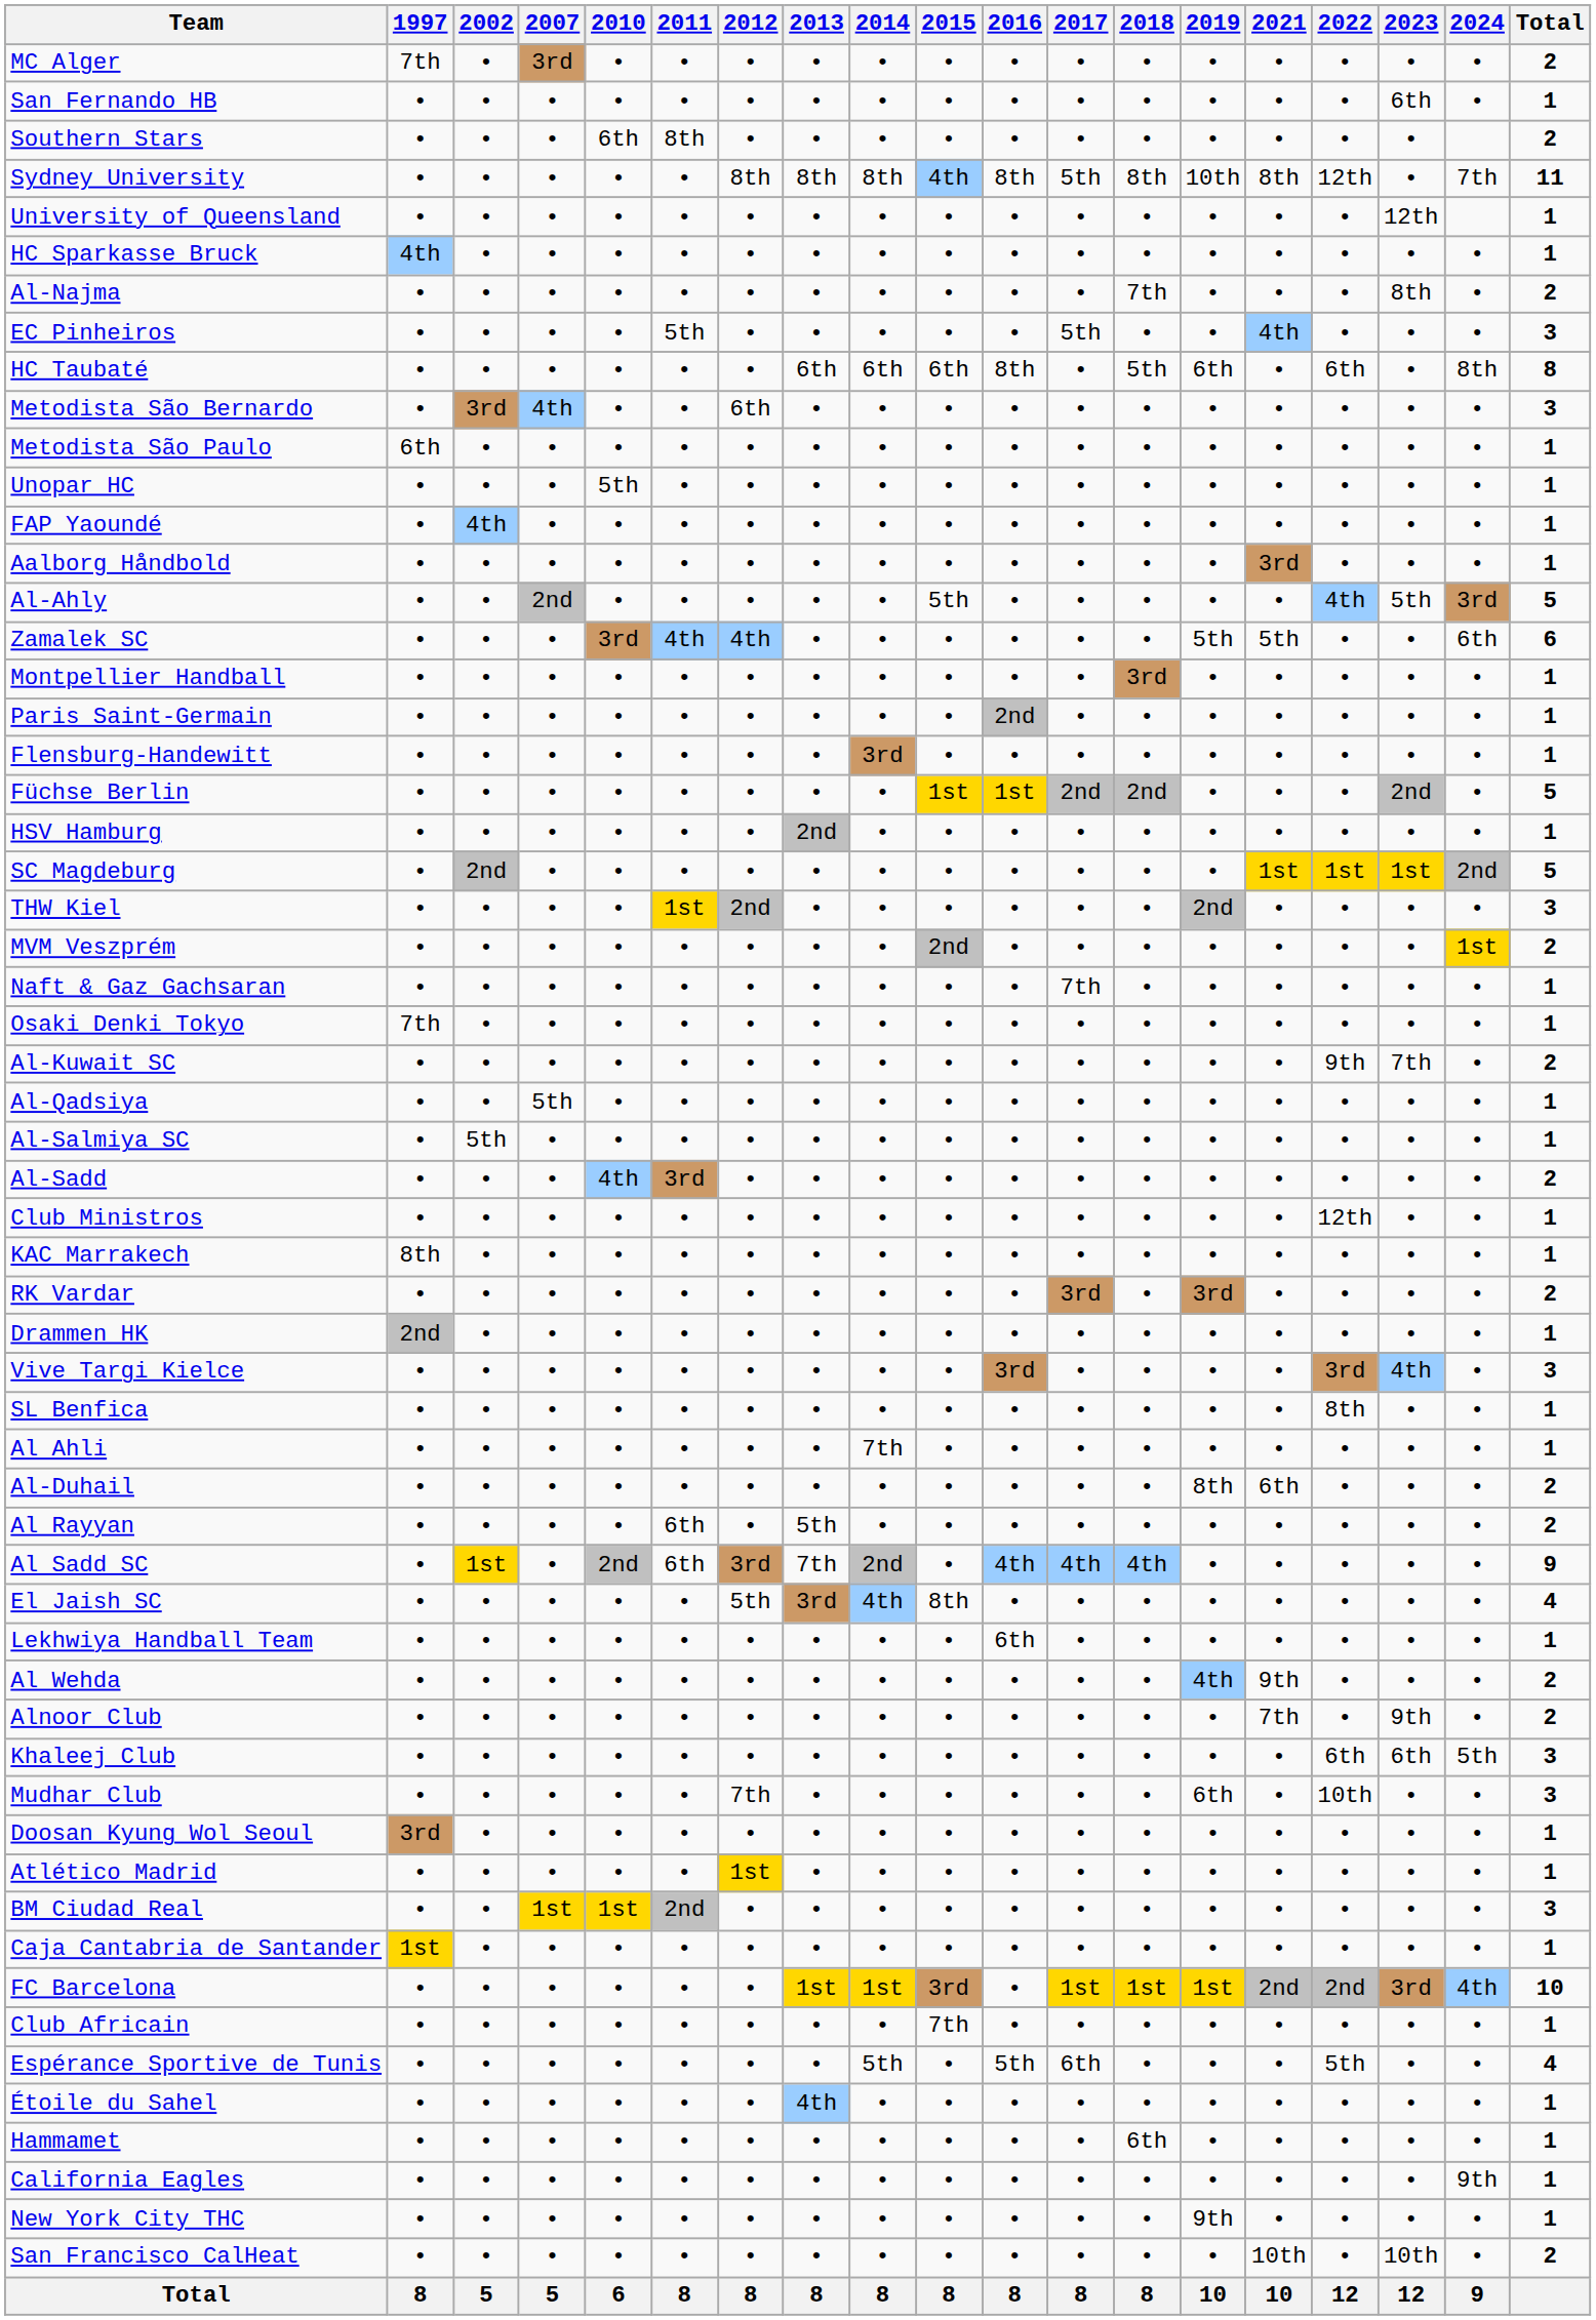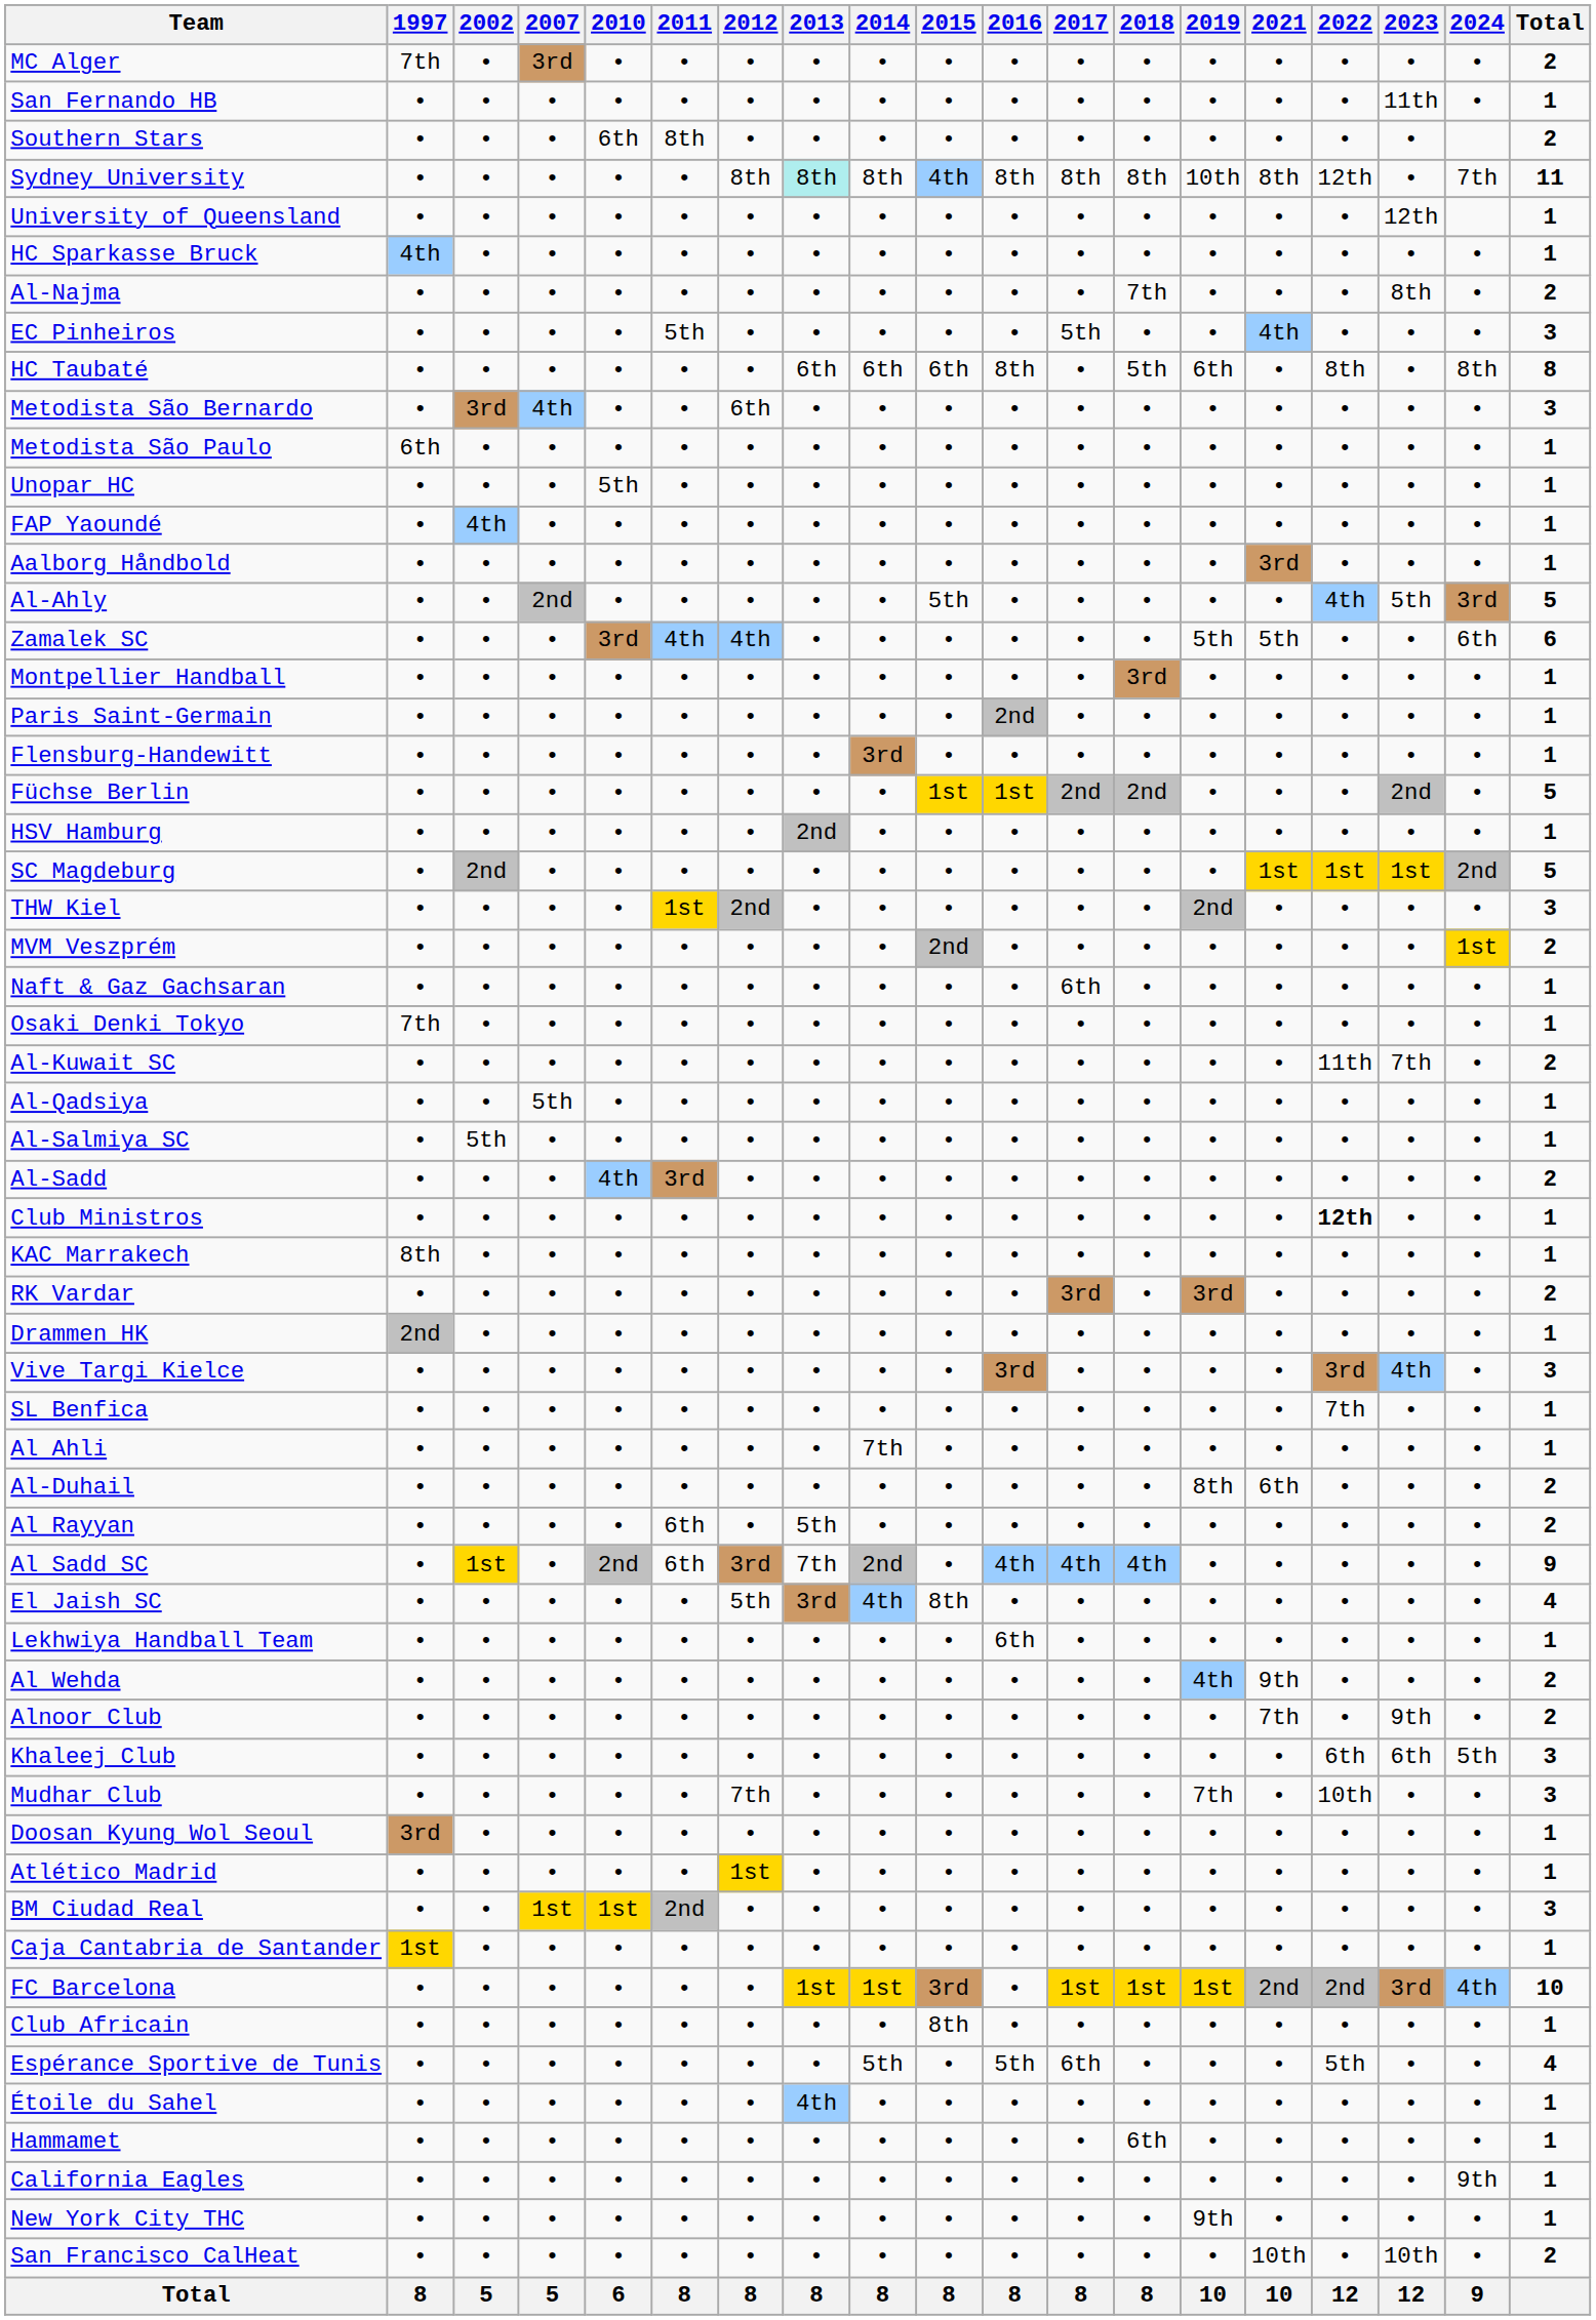San Fernando HB | 2023: 6th -> 11th
Sydney University | 2013: no background -> paleturquoise background
Sydney University | 2017: 5th -> 8th
HC Taubaté | 2022: 6th -> 8th
Naft & Gaz Gachsaran | 2017: 7th -> 6th
Al-Kuwait SC | 2022: 9th -> 11th
Club Ministros | 2022: normal -> bold
SL Benfica | 2022: 8th -> 7th
Mudhar Club | 2019: 6th -> 7th
Club Africain | 2015: 7th -> 8th
